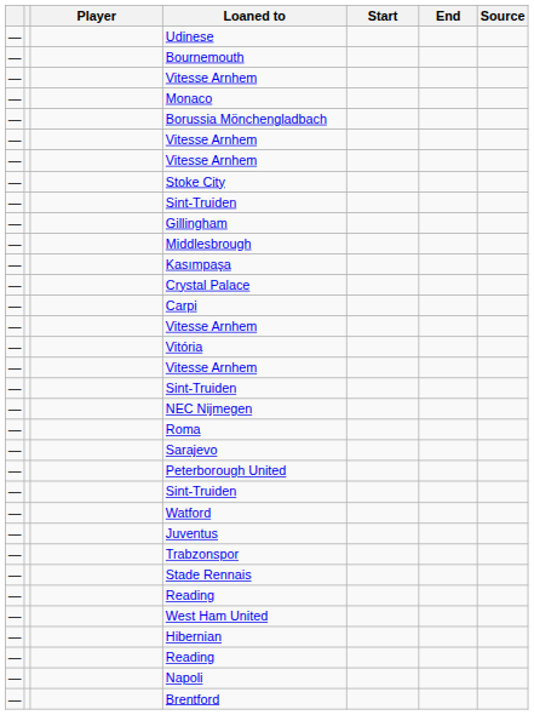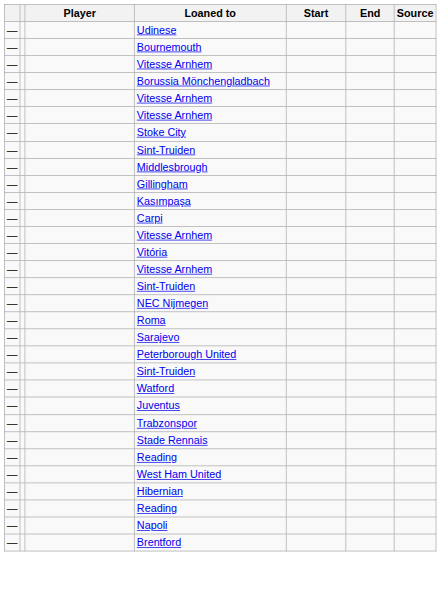- row: — | Monaco
rows swapped: Middlesbrough <-> Gillingham
- row: — | Crystal Palace
